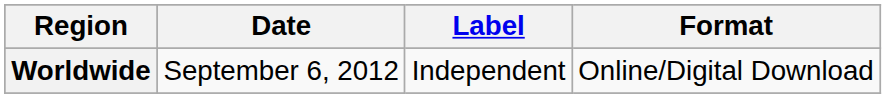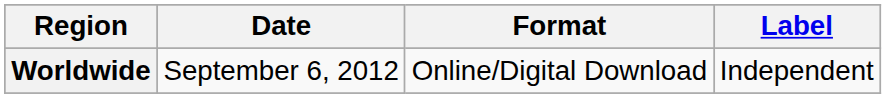columns swapped: Format <-> Label
